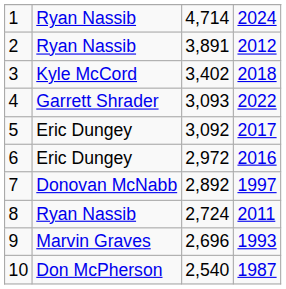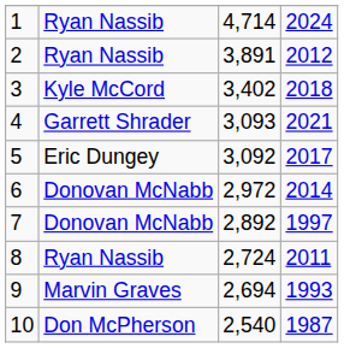4 | column 4: 2022 -> 2021
6 | column 2: Eric Dungey -> Donovan McNabb
6 | column 4: 2016 -> 2014
9 | column 3: 2,696 -> 2,694
